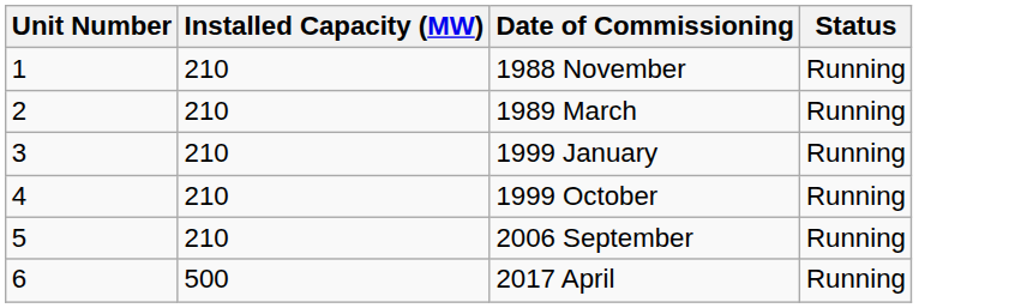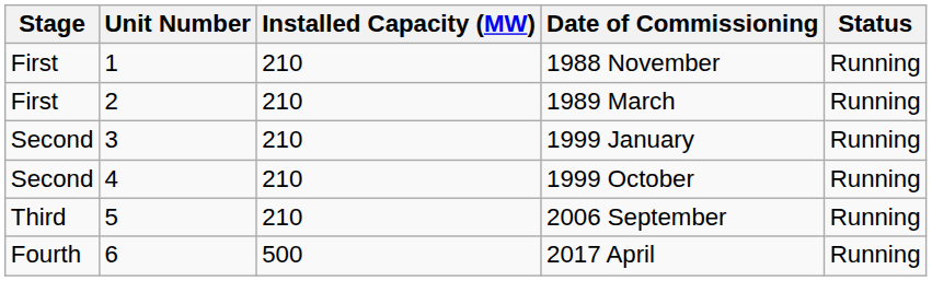+ column: Stage | First | First | Second | Second | Third | Fourth
